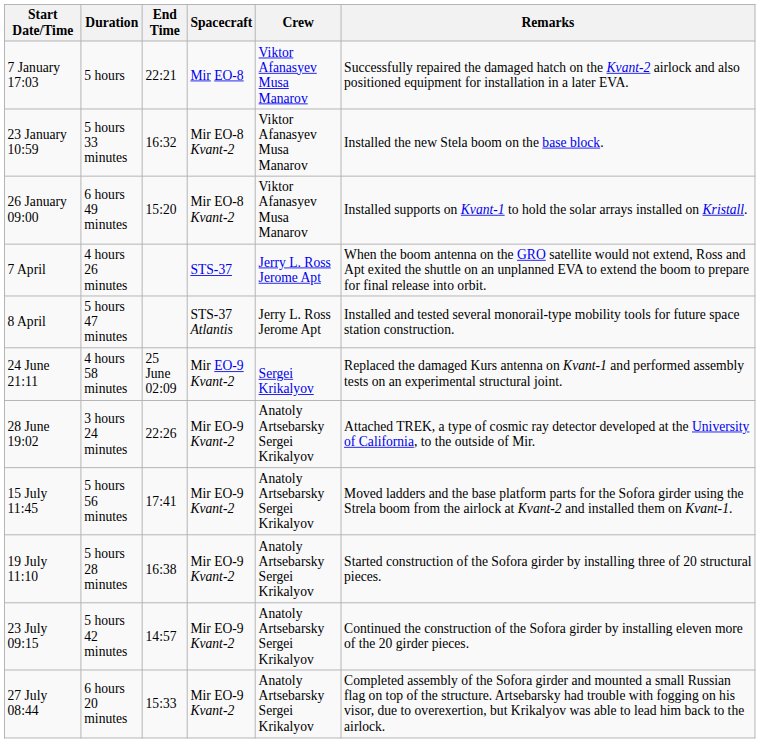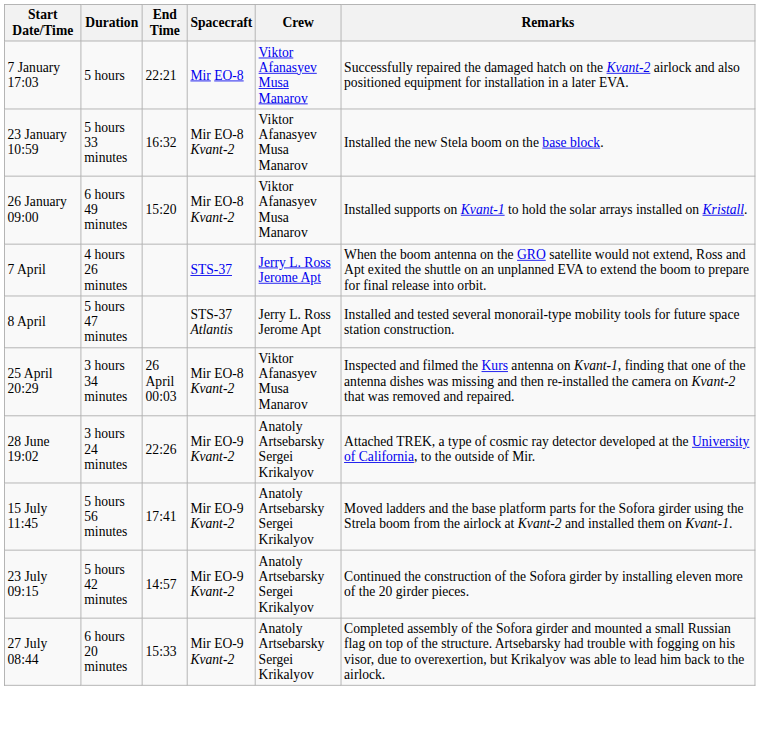+ row: 25 April 20:29 | 3 hours 34 minutes | 26 April 00:03 | Mir EO-8 Kvant-2 | Viktor Afanasyev Musa Manarov | Inspected and filmed the Kurs antenna on Kvant-1, finding that one of the antenna dishes was missing and then re-installed the camera on Kvant-2 that was removed and repaired.
- row: 24 June 21:11 | 4 hours 58 minutes | 25 June 02:09 | Mir EO-9 Kvant-2 | Sergei Krikalyov | Replaced the damaged Kurs antenna on Kvant-1 and performed assembly tests on an experimental structural joint.
- row: 19 July 11:10 | 5 hours 28 minutes | 16:38 | Mir EO-9 Kvant-2 | Anatoly Artsebarsky Sergei Krikalyov | Started construction of the Sofora girder by installing three of 20 structural pieces.
